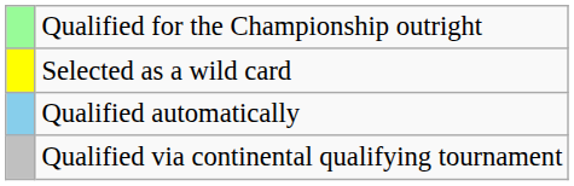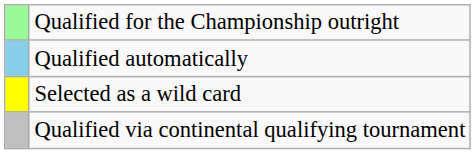rows swapped: Qualified automatically <-> Selected as a wild card
